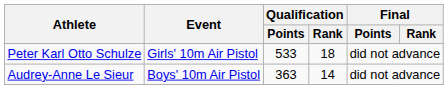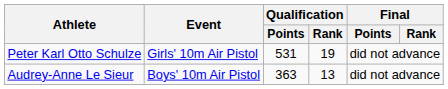Peter Karl Otto Schulze | Qualification / Points: 533 -> 531
Peter Karl Otto Schulze | Qualification / Rank: 18 -> 19
Audrey-Anne Le Sieur | Qualification / Rank: 14 -> 13
